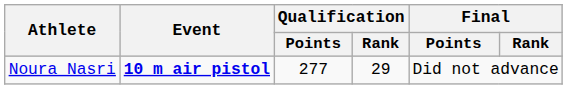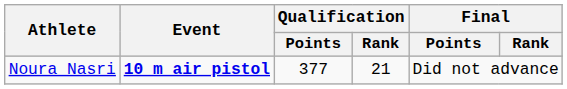Noura Nasri | Qualification / Points: 277 -> 377
Noura Nasri | Qualification / Rank: 29 -> 21
